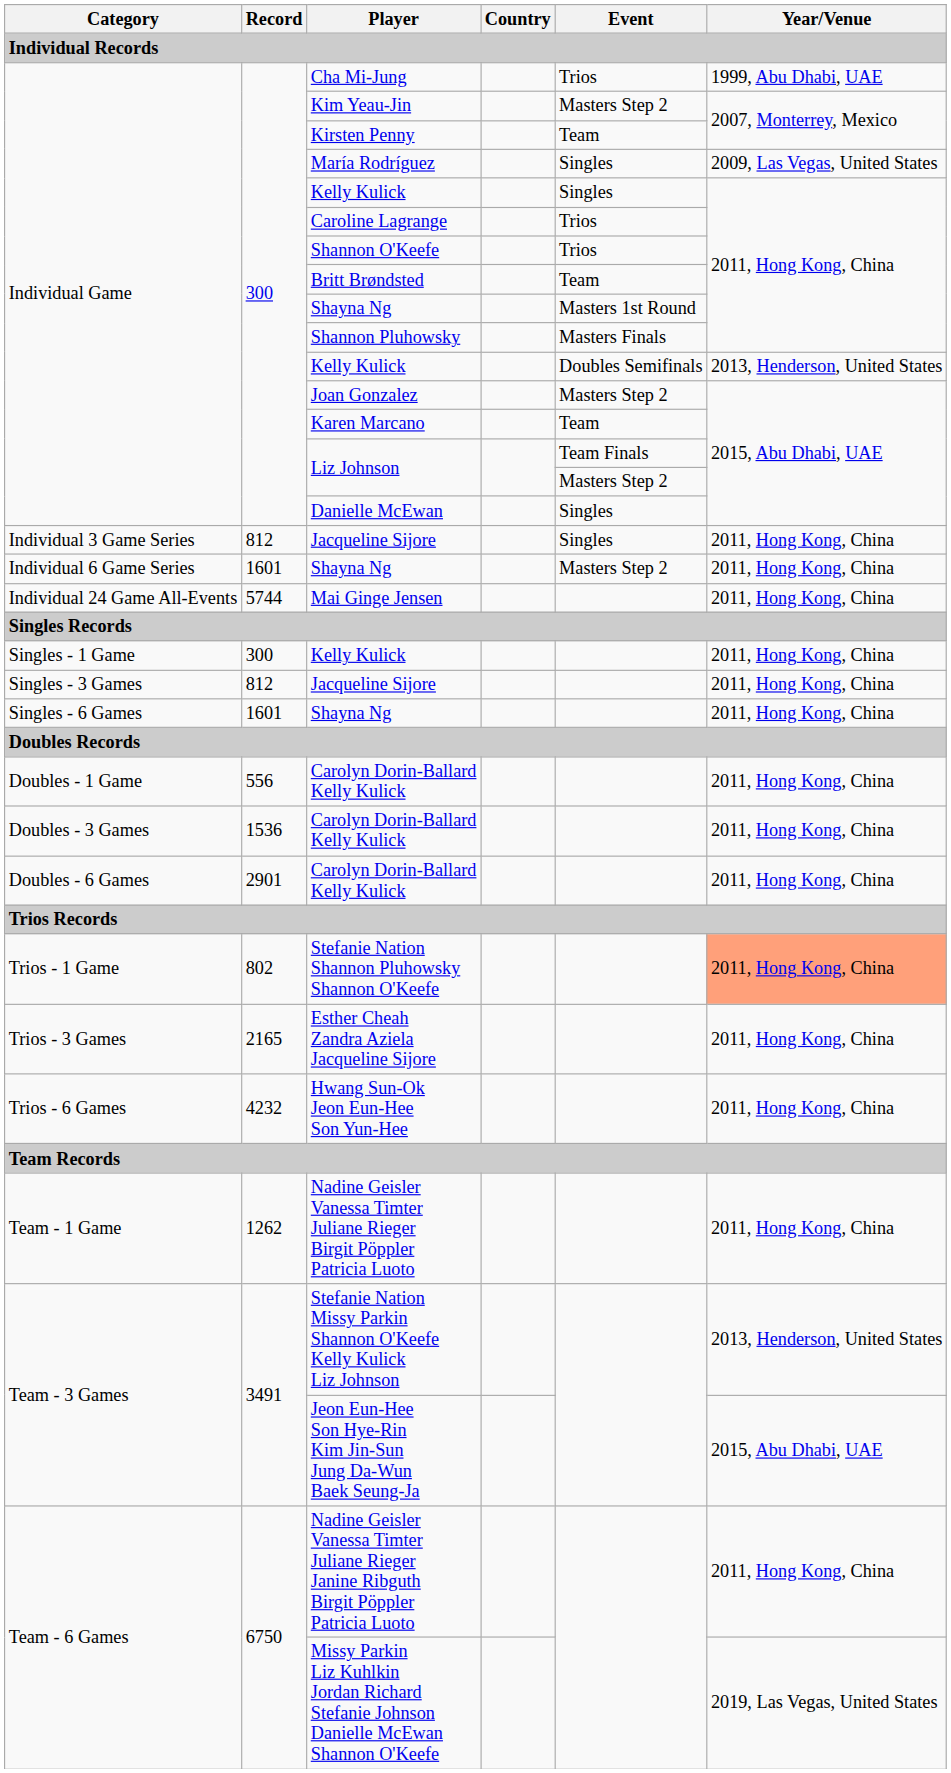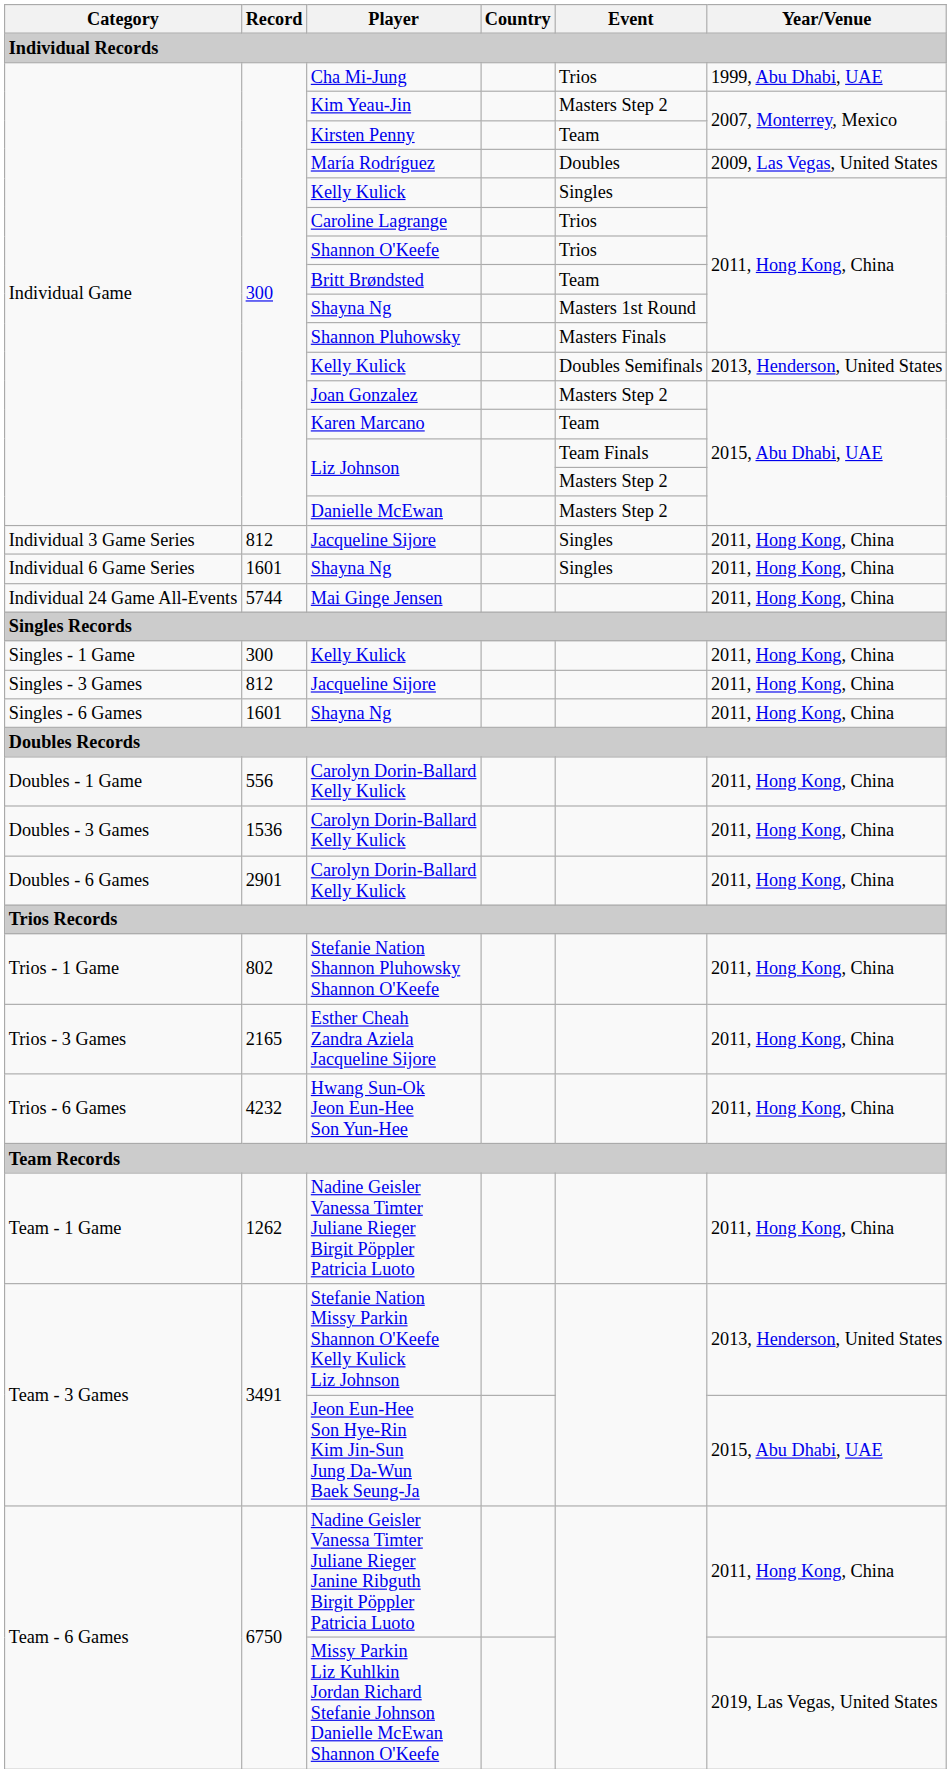María Rodríguez | Event: Singles -> Doubles
Danielle McEwan | Event: Singles -> Masters Step 2
Individual 6 Game Series / Shayna Ng | Event: Masters Step 2 -> Singles
Stefanie Nation Shannon Pluhowsky Shannon O'Keefe | Year/Venue: lightsalmon background -> no background
